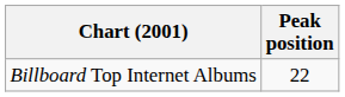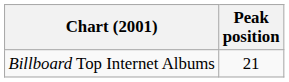Billboard Top Internet Albums | Peak position: 22 -> 21
